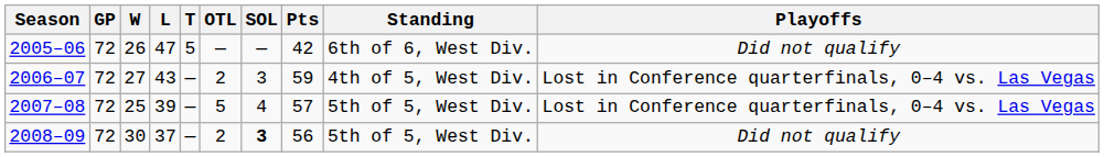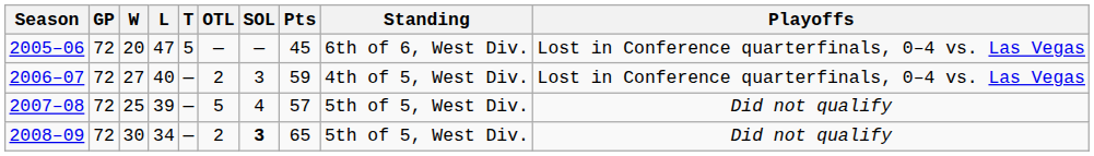2005–06 | W: 26 -> 20
2005–06 | Pts: 42 -> 45
2005–06 | Playoffs: Did not qualify -> Lost in Conference quarterfinals, 0–4 vs. Las Vegas
2006–07 | L: 43 -> 40
2007–08 | Playoffs: Lost in Conference quarterfinals, 0–4 vs. Las Vegas -> Did not qualify
2008–09 | L: 37 -> 34
2008–09 | Pts: 56 -> 65
